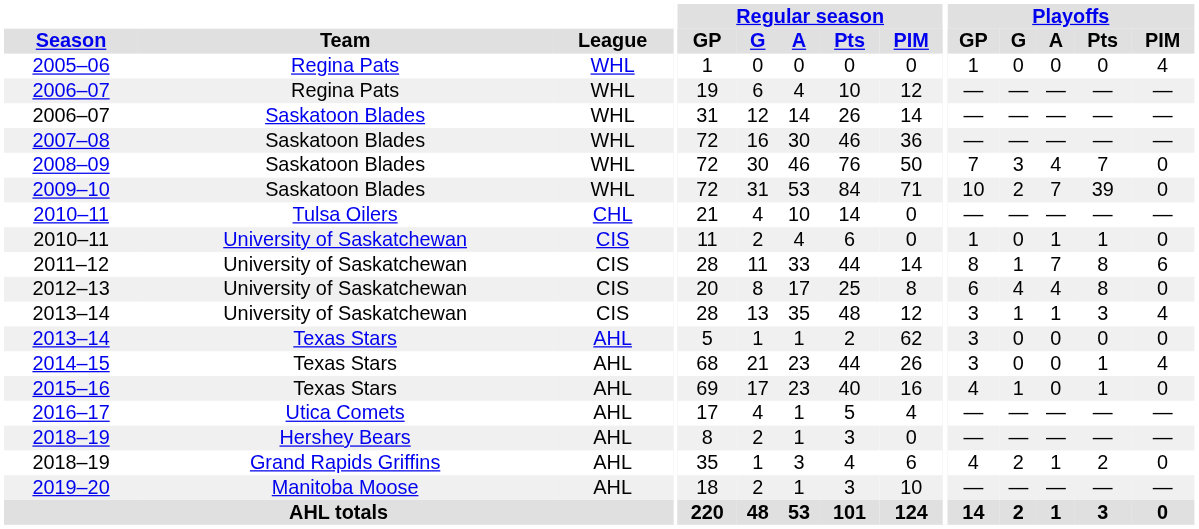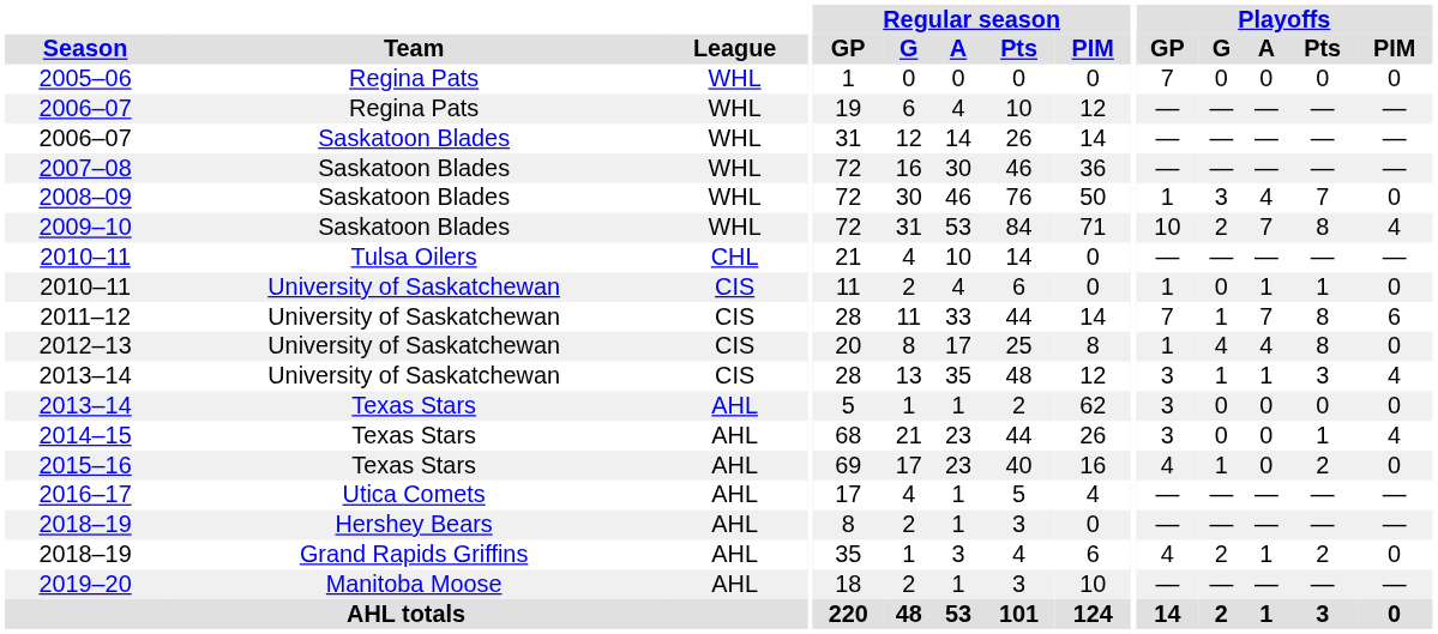2005–06 | Playoffs / GP: 1 -> 7
2005–06 | Playoffs / PIM: 4 -> 0
2008–09 | Playoffs / GP: 7 -> 1
2009–10 | Playoffs / Pts: 39 -> 8
2009–10 | Playoffs / PIM: 0 -> 4
2011–12 | Playoffs / GP: 8 -> 7
2012–13 | Playoffs / GP: 6 -> 1
2015–16 | Playoffs / Pts: 1 -> 2
